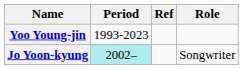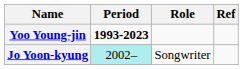columns swapped: Role <-> Ref
Yoo Young-jin | Period: normal -> bold
